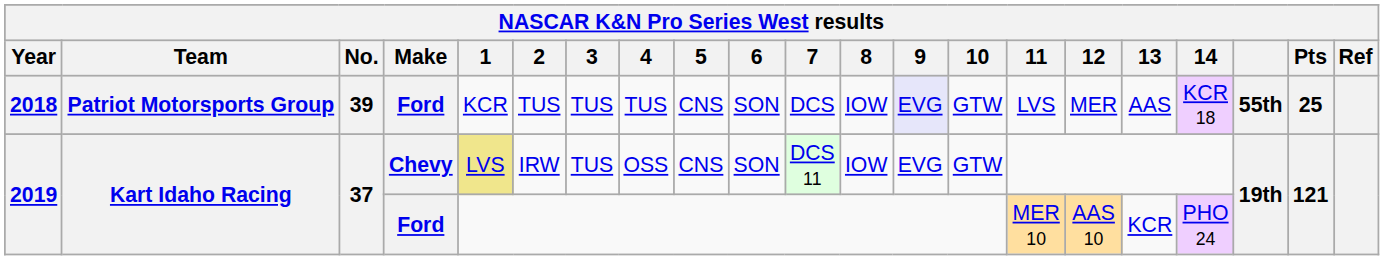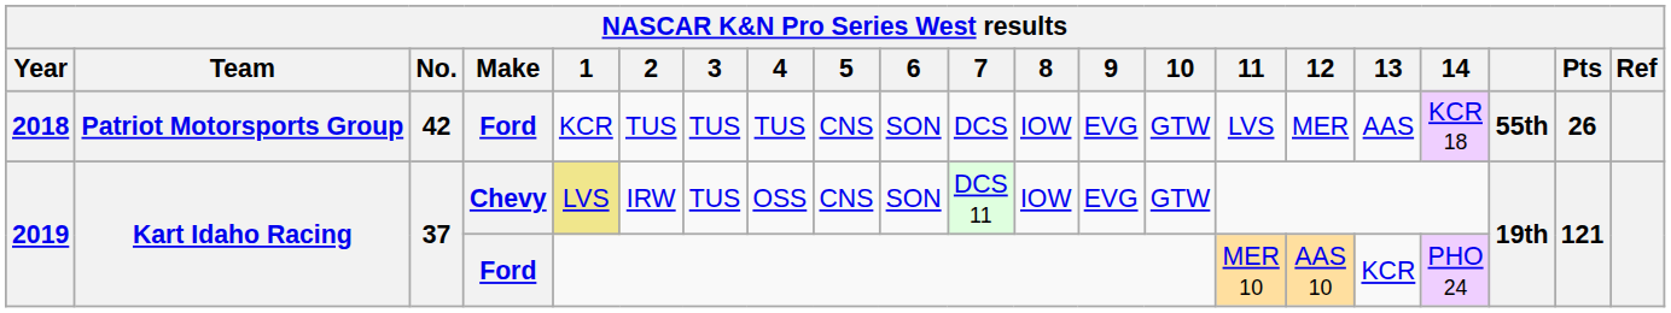2018 | No.: 39 -> 42
2018 | 9: lavender background -> no background
2018 | Pts: 25 -> 26
